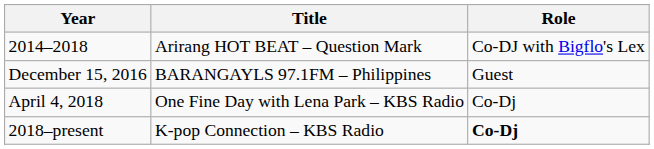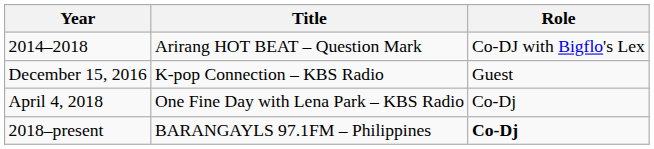December 15, 2016 | Title: BARANGAYLS 97.1FM – Philippines -> K-pop Connection – KBS Radio
2018–present | Title: K-pop Connection – KBS Radio -> BARANGAYLS 97.1FM – Philippines
